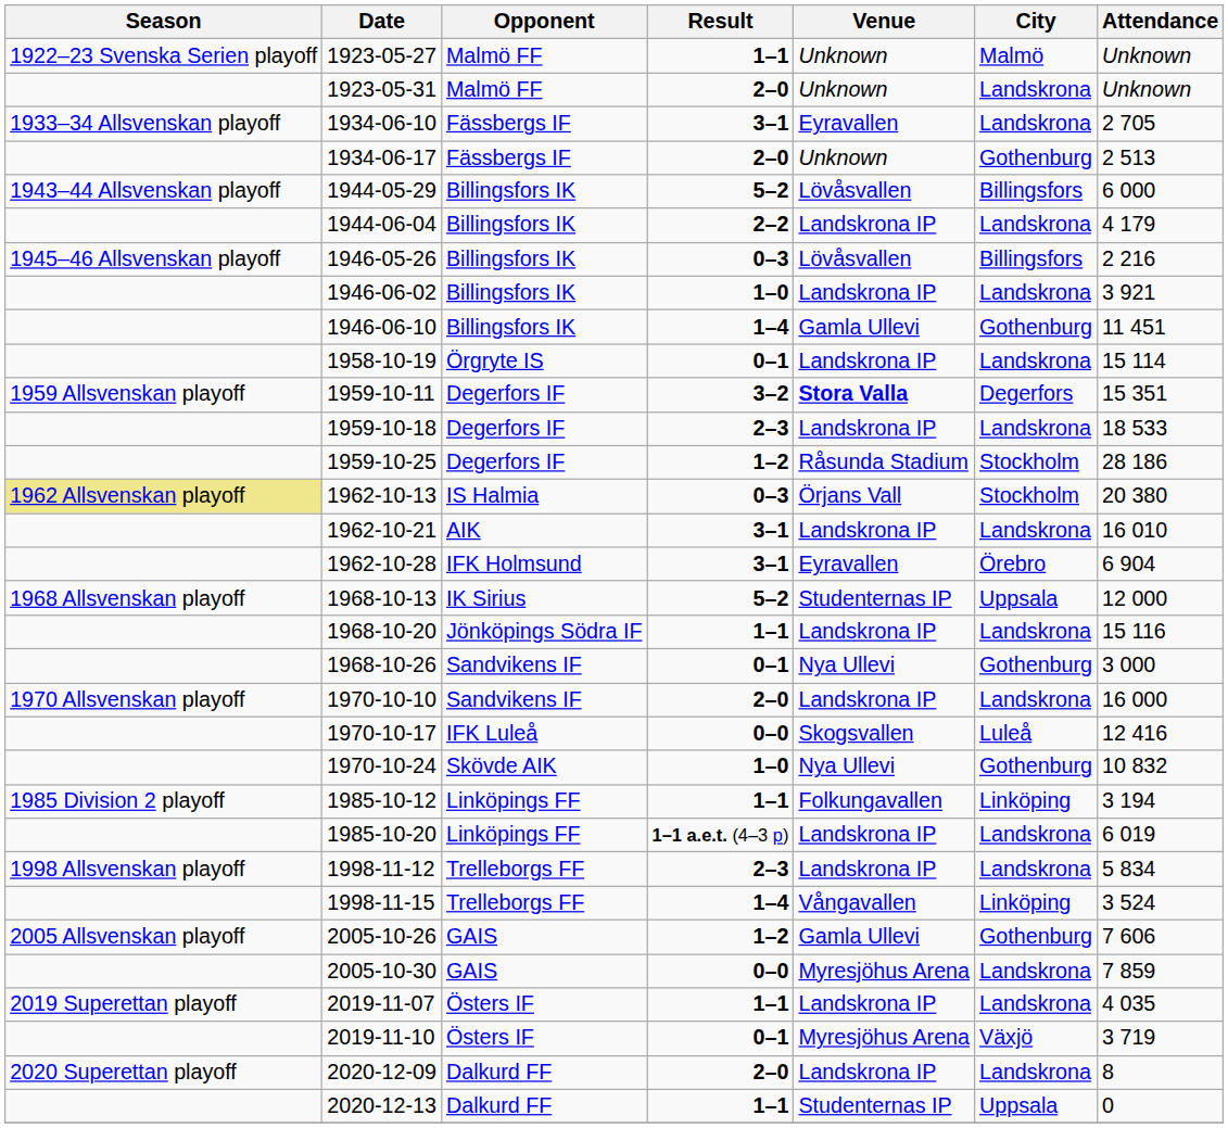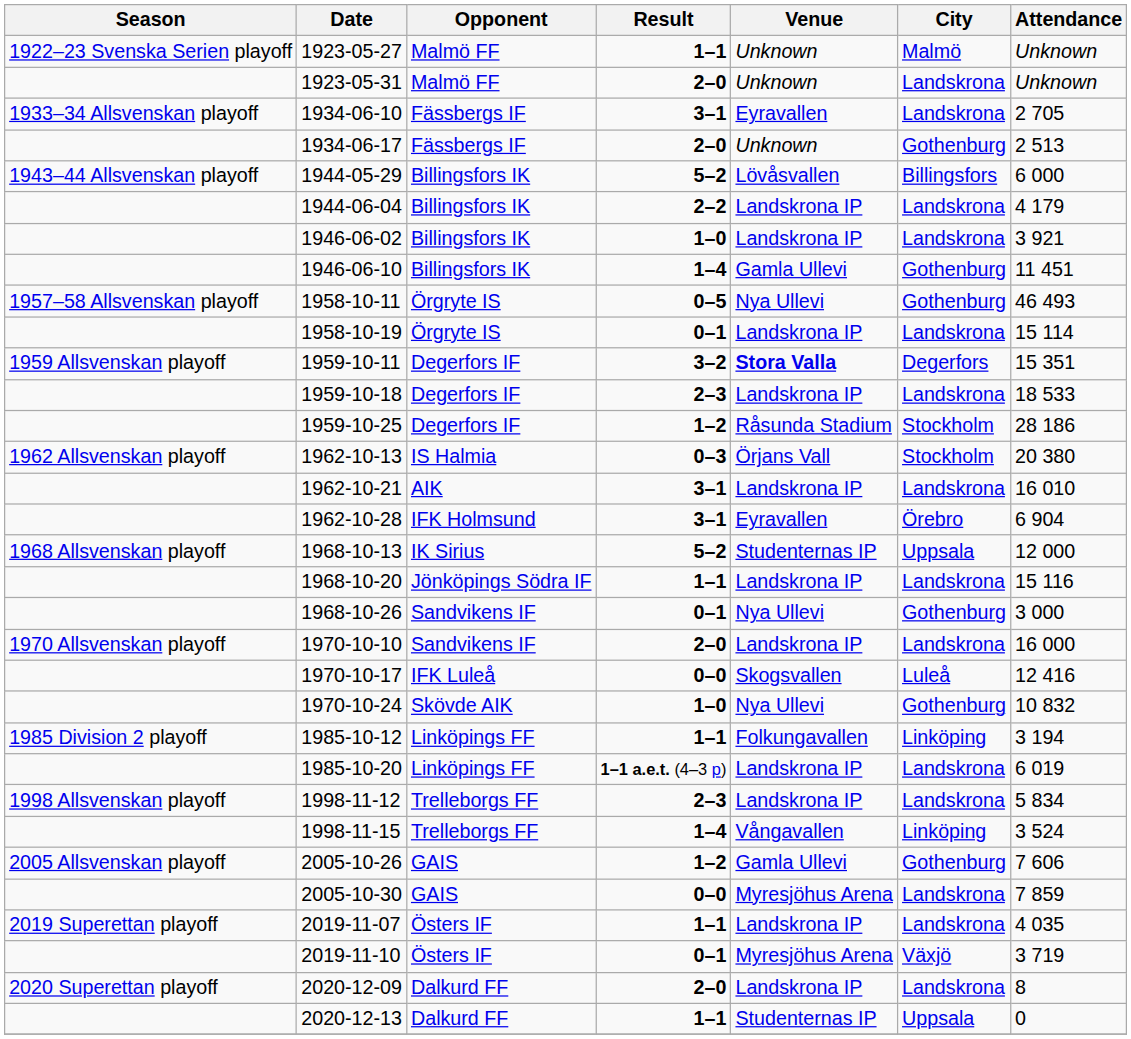- row: 1945–46 Allsvenskan playoff | 1946-05-26 | Billingsfors IK | 0–3 | Lövåsvallen | Billingsfors | 2 216
+ row: 1957–58 Allsvenskan playoff | 1958-10-11 | Örgryte IS | 0–5 | Nya Ullevi | Gothenburg | 46 493
1962-10-13 | Season: khaki background -> no background
